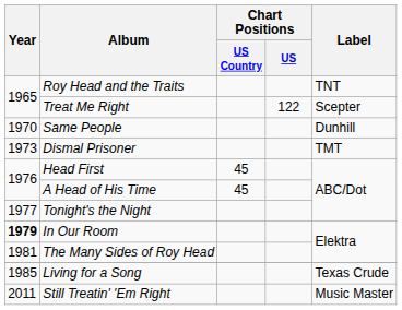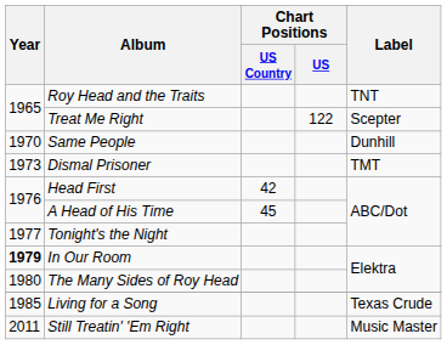Head First | Chart Positions / US Country: 45 -> 42
The Many Sides of Roy Head | Year: 1981 -> 1980
